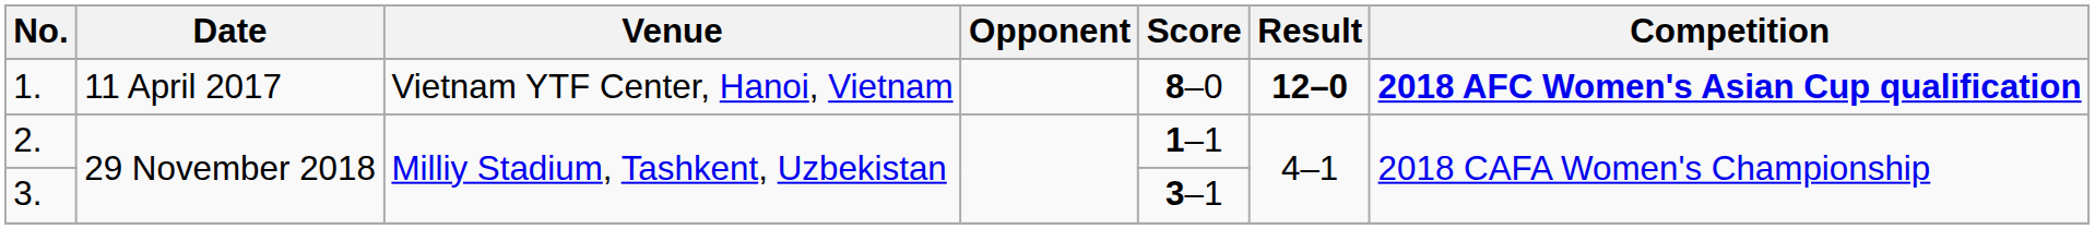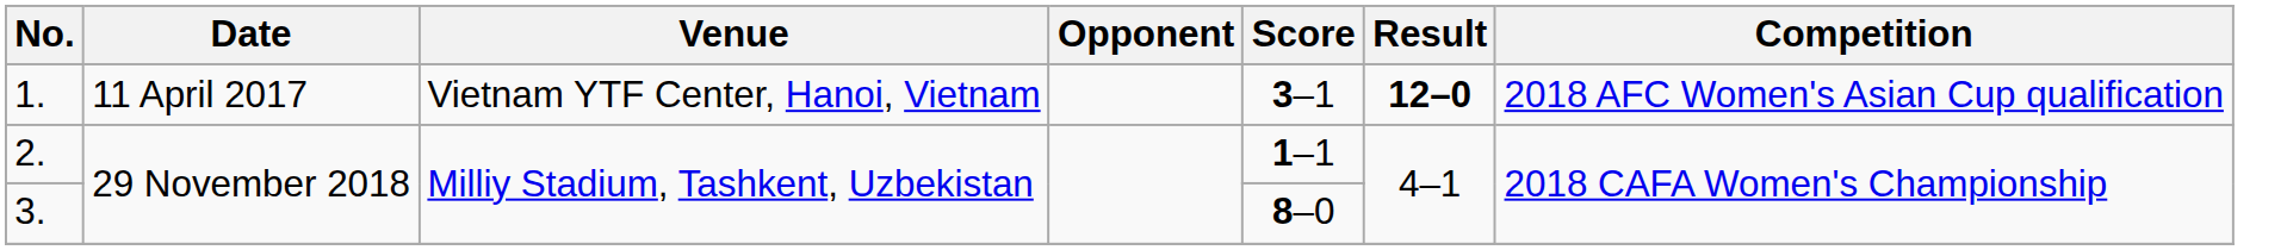1. | Score: 8–0 -> 3–1
1. | Competition: bold -> normal
3. | Score: 3–1 -> 8–0
